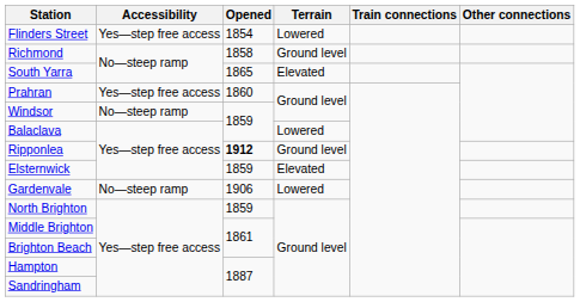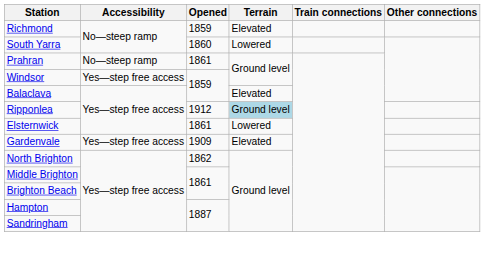- row: Flinders Street | Yes—step free access | 1854 | Lowered
Richmond | Opened: 1858 -> 1859
Richmond | Terrain: Ground level -> Elevated
South Yarra | Opened: 1865 -> 1860
South Yarra | Terrain: Elevated -> Lowered
Prahran | Accessibility: Yes—step free access -> No—steep ramp
Prahran | Opened: 1860 -> 1861
Windsor | Accessibility: No—steep ramp -> Yes—step free access
Balaclava | Terrain: Lowered -> Elevated
Ripponlea | Opened: bold -> normal
Ripponlea | Terrain: no background -> lightblue background
Elsternwick | Opened: 1859 -> 1861
Elsternwick | Terrain: Elevated -> Lowered
Gardenvale | Accessibility: No—steep ramp -> Yes—step free access
Gardenvale | Opened: 1906 -> 1909
Gardenvale | Terrain: Lowered -> Elevated
North Brighton | Opened: 1859 -> 1862
